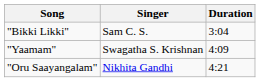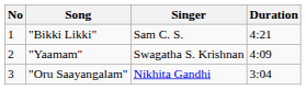+ column: No | 1 | 2 | 3
"Bikki Likki" | Duration: 3:04 -> 4:21
"Oru Saayangalam" | Duration: 4:21 -> 3:04
